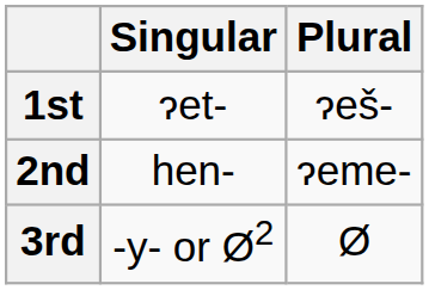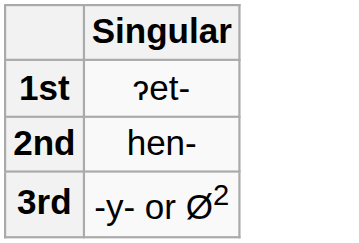- column: Plural | ɂeš- | ɂeme- | Ø
